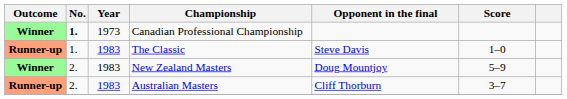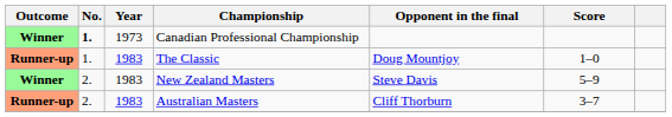The Classic | Opponent in the final: Steve Davis -> Doug Mountjoy
New Zealand Masters | Opponent in the final: Doug Mountjoy -> Steve Davis
